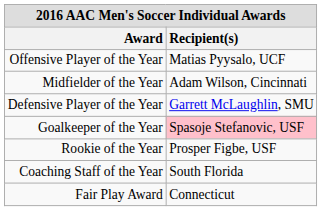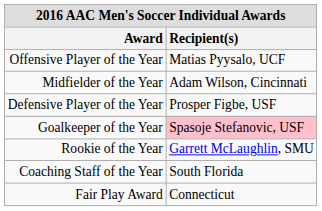Defensive Player of the Year | Recipient(s): Garrett McLaughlin, SMU -> Prosper Figbe, USF
Rookie of the Year | Recipient(s): Prosper Figbe, USF -> Garrett McLaughlin, SMU
